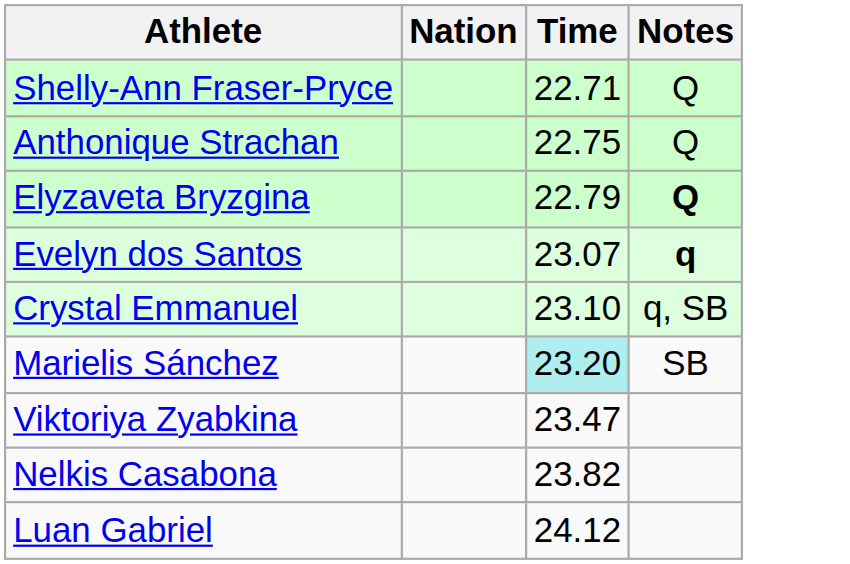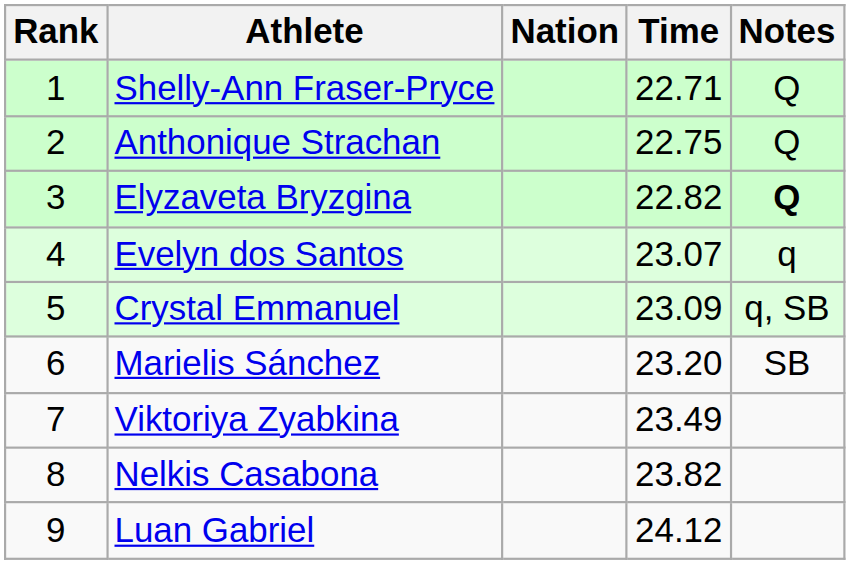+ column: Rank | 1 | 2 | 3 | 4 | 5 | 6 | 7 | 8 | 9
Elyzaveta Bryzgina | Time: 22.79 -> 22.82
Evelyn dos Santos | Notes: bold -> normal
Crystal Emmanuel | Time: 23.10 -> 23.09
Marielis Sánchez | Time: paleturquoise background -> no background
Viktoriya Zyabkina | Time: 23.47 -> 23.49
